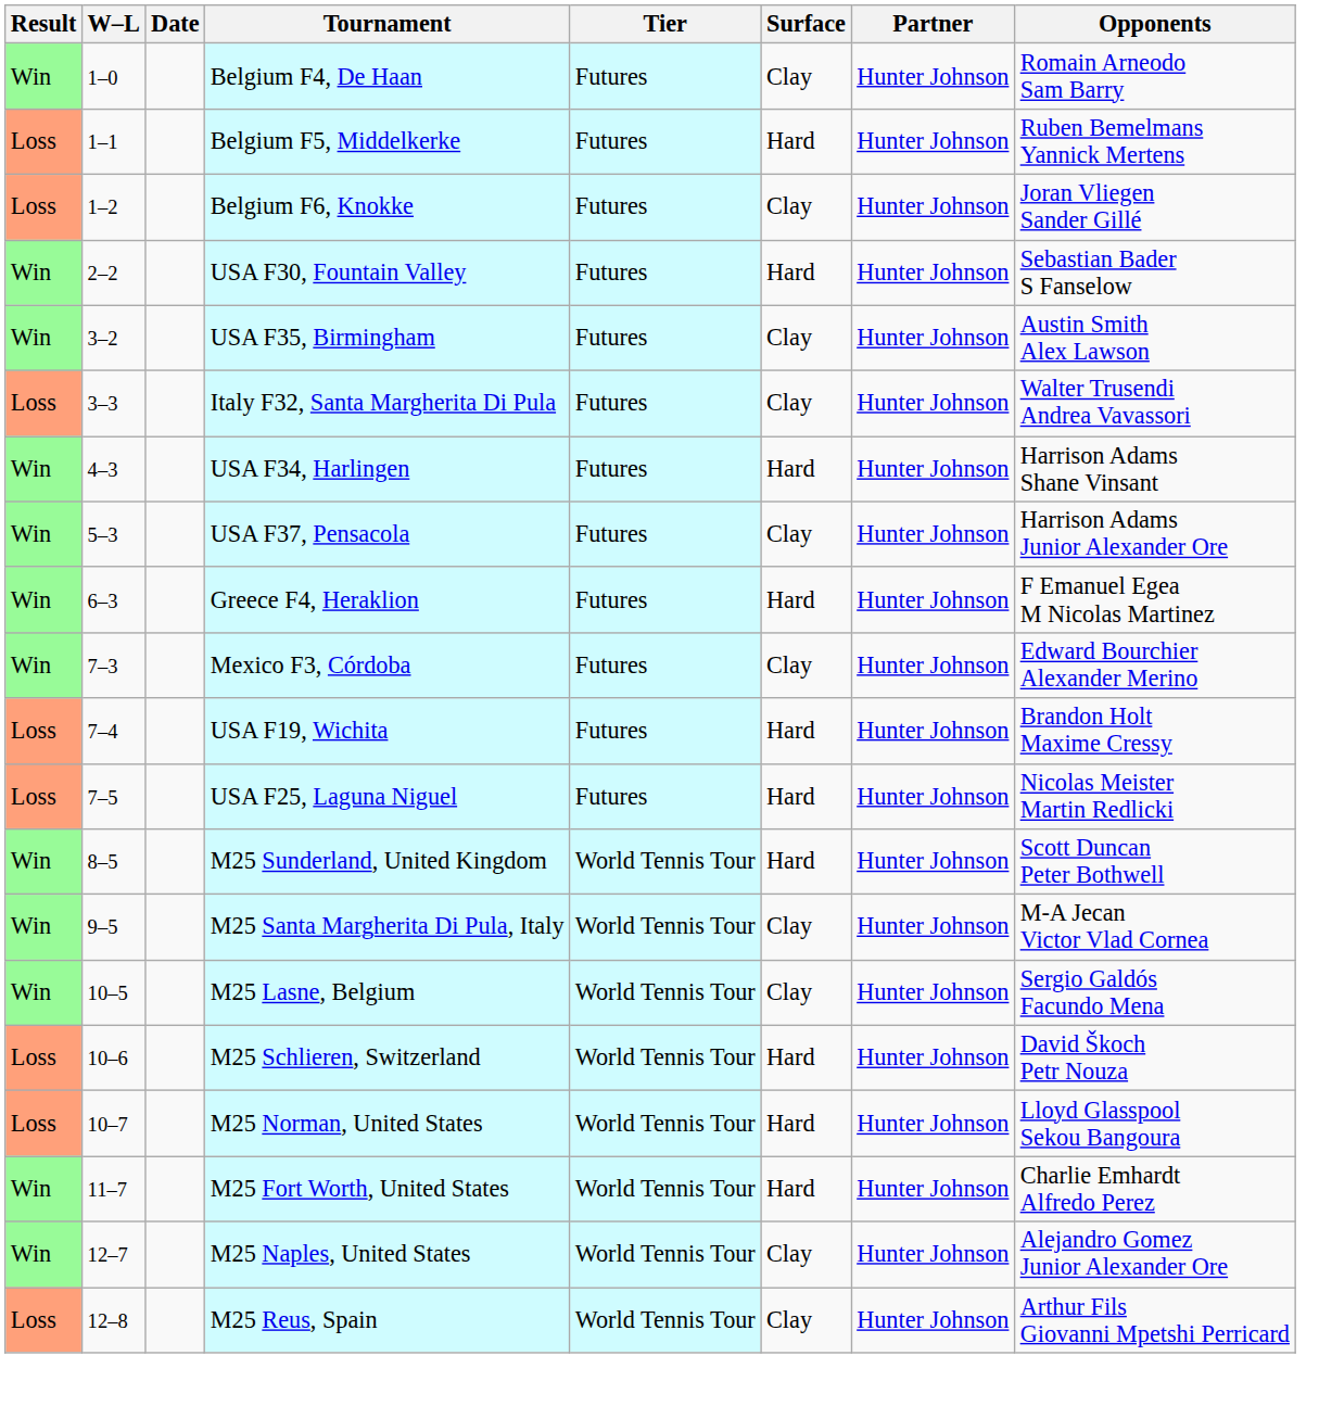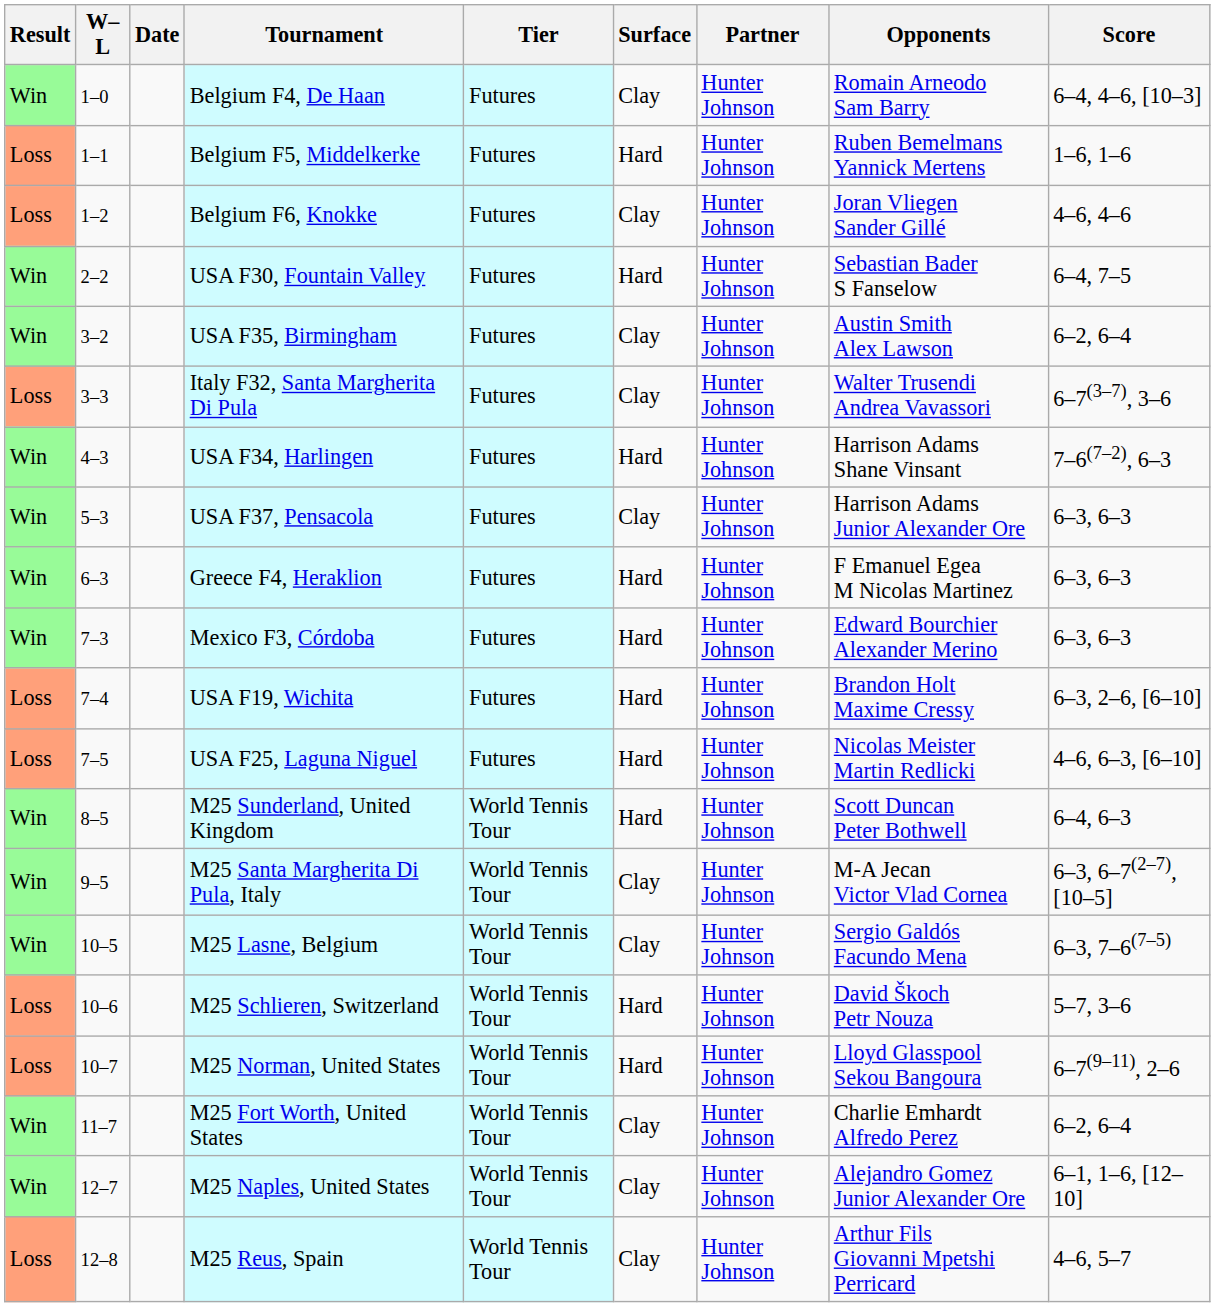+ column: Score | 6–4, 4–6, [10–3] | 1–6, 1–6 | 4–6, 4–6 | 6–4, 7–5 | 6–2, 6–4 | 6–7(3–7), 3–6 | 7–6(7–2), 6–3 | 6–3, 6–3 | 6–3, 6–3 | 6–3, 6–3 | 6–3, 2–6, [6–10] | 4–6, 6–3, [6–10] | 6–4, 6–3 | 6–3, 6–7(2–7), [10–5] | 6–3, 7–6(7–5) | 5–7, 3–6 | 6–7(9–11), 2–6 | 6–2, 6–4 | 6–1, 1–6, [12–10] | 4–6, 5–7
Mexico F3, Córdoba | Surface: Clay -> Hard
M25 Fort Worth, United States | Surface: Hard -> Clay
